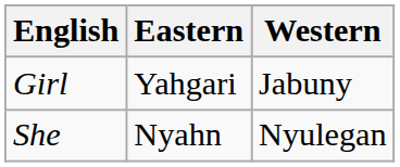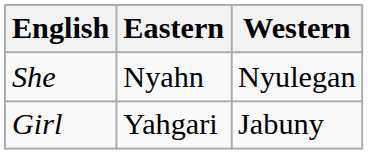rows swapped: She <-> Girl
